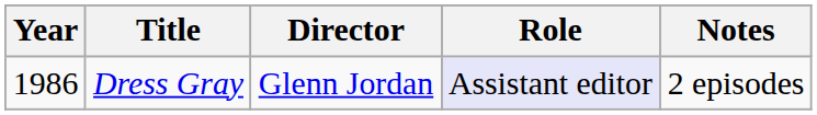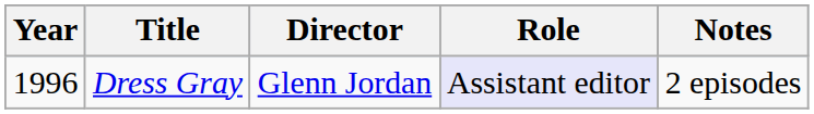Dress Gray | Year: 1986 -> 1996
